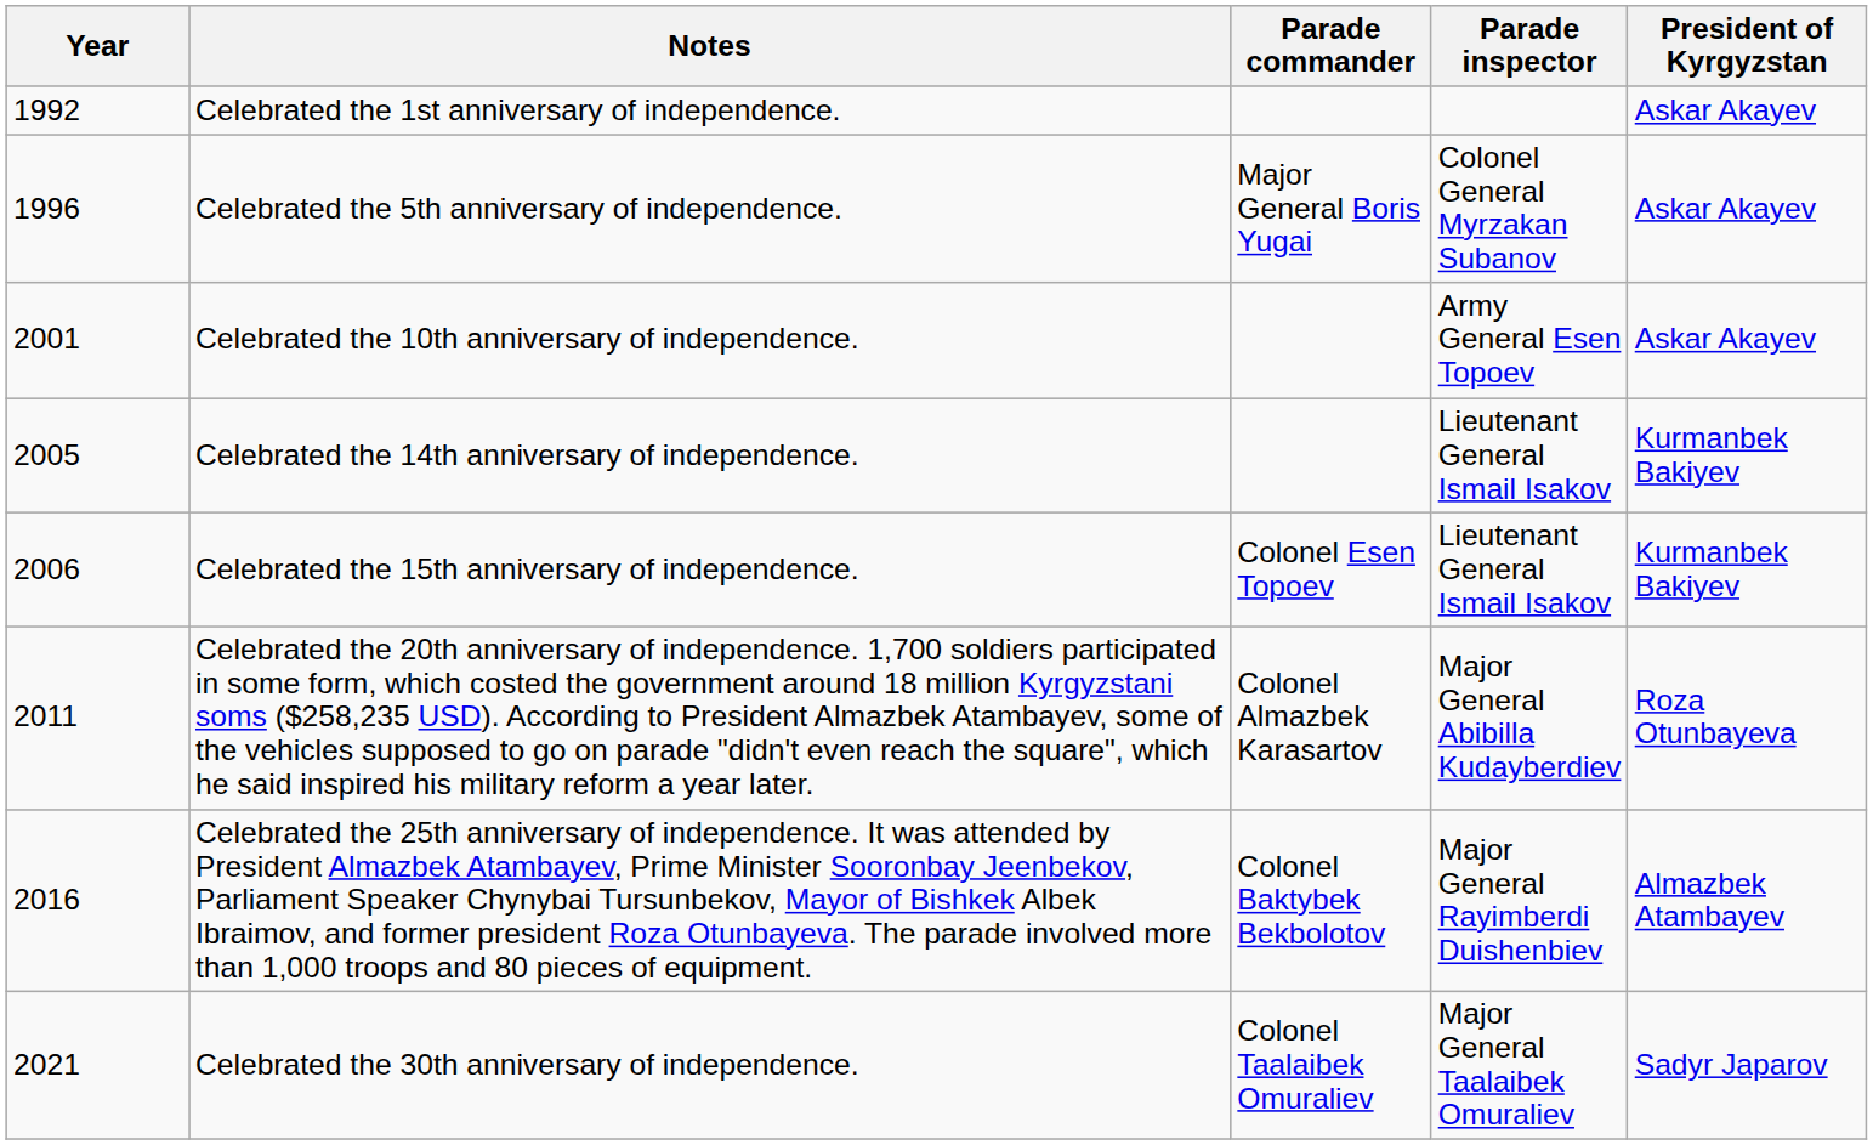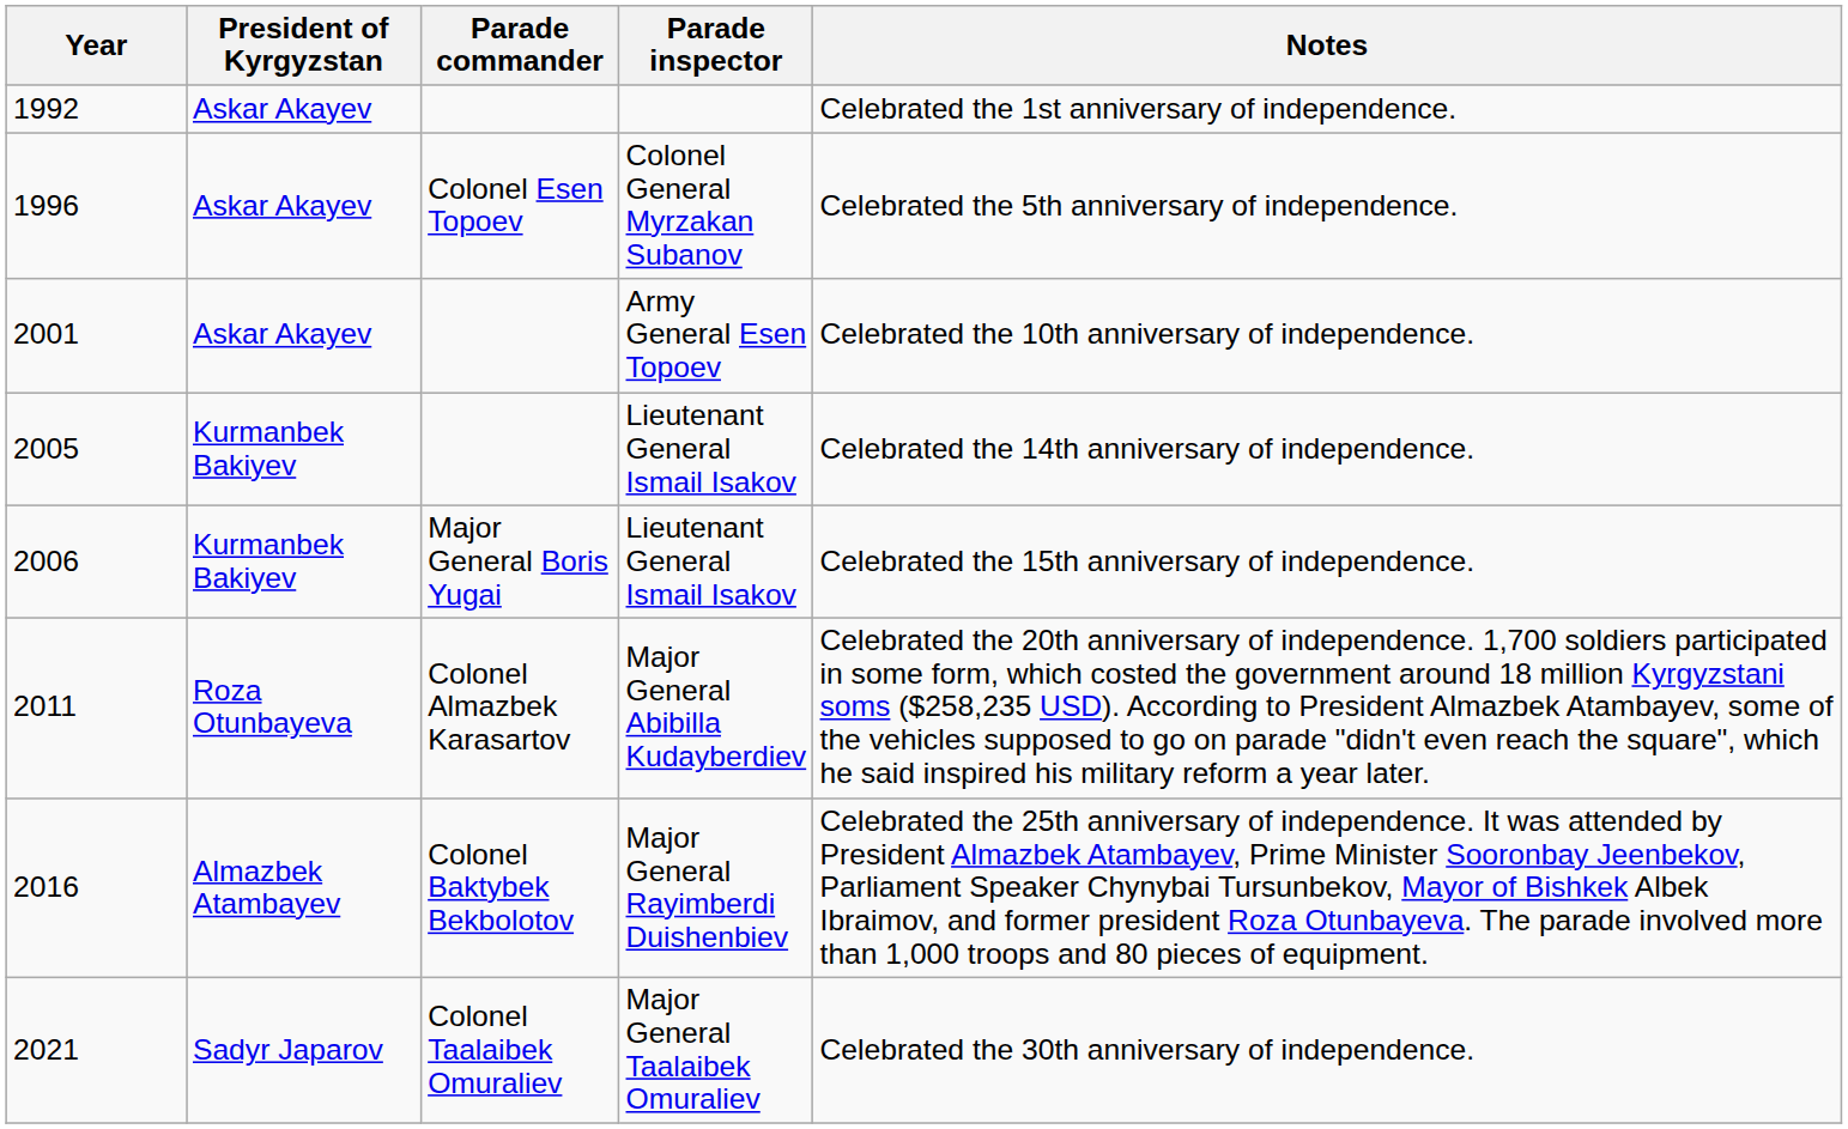columns swapped: President of Kyrgyzstan <-> Notes
1996 | Parade commander: Major General Boris Yugai -> Colonel Esen Topoev
2006 | Parade commander: Colonel Esen Topoev -> Major General Boris Yugai
